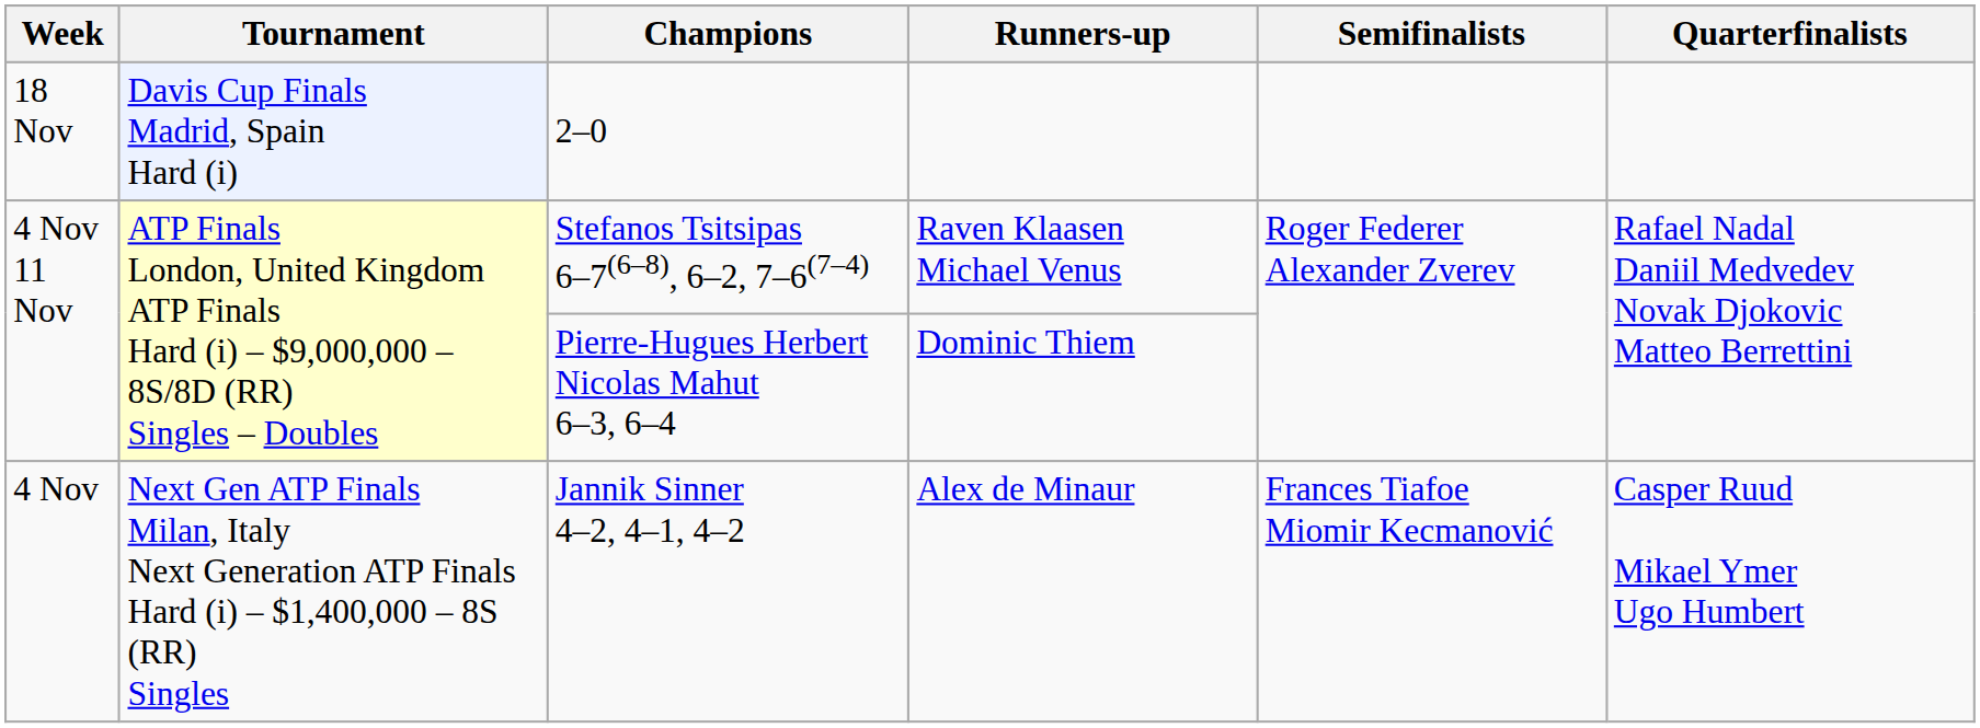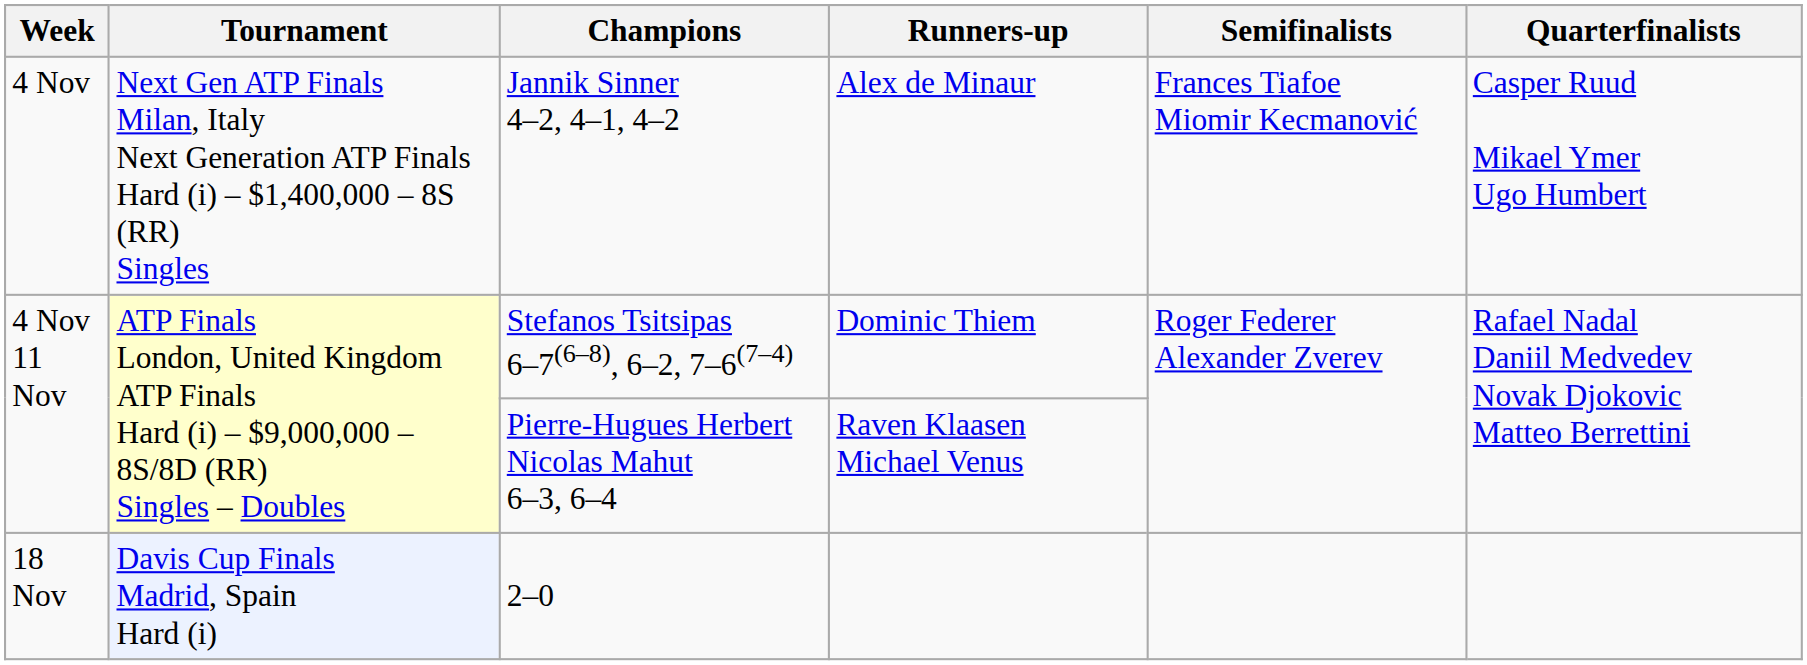rows swapped: Jannik Sinner 4–2, 4–1, 4–2 <-> 2–0
Stefanos Tsitsipas 6–7(6–8), 6–2, 7–6(7–4) | Runners-up: Raven Klaasen Michael Venus -> Dominic Thiem
Pierre-Hugues Herbert Nicolas Mahut 6–3, 6–4 | Runners-up: Dominic Thiem -> Raven Klaasen Michael Venus
